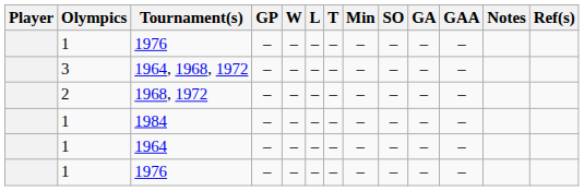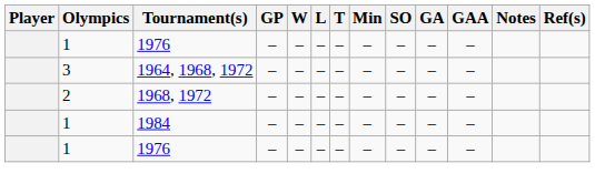- row: 1 | 1964 | – | – | – | – | – | – | – | –
